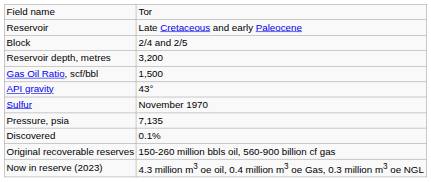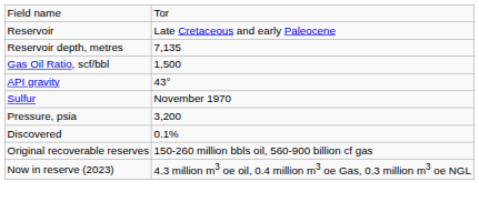- row: Block | 2/4 and 2/5
Reservoir depth, metres | column 2: 3,200 -> 7,135
Pressure, psia | column 2: 7,135 -> 3,200
